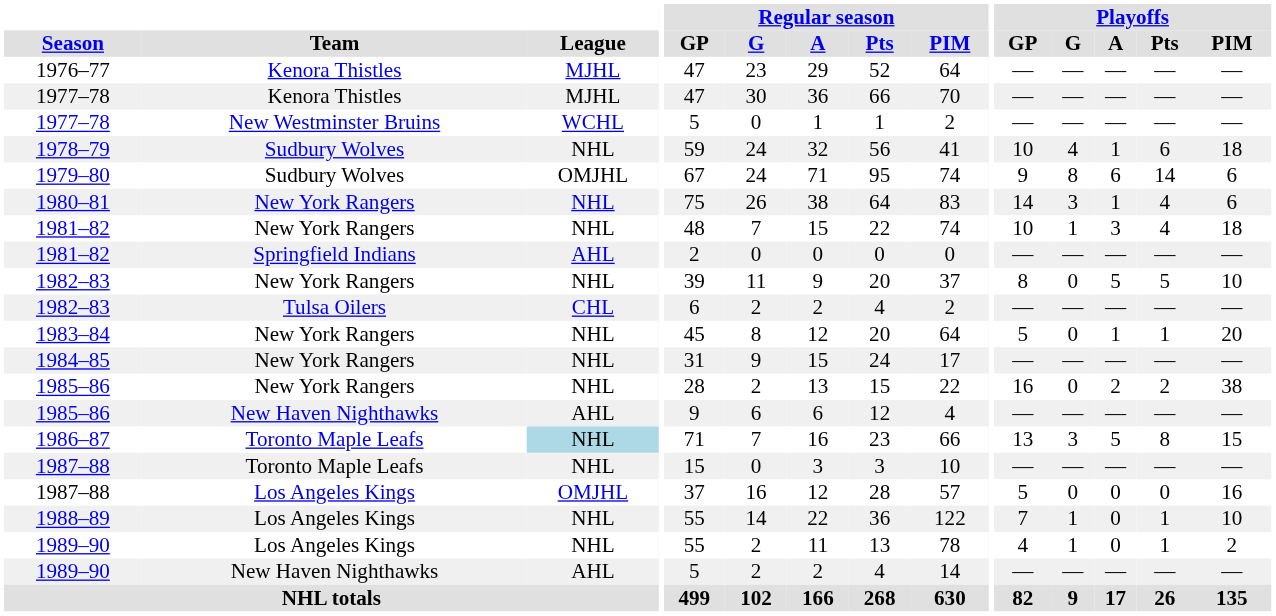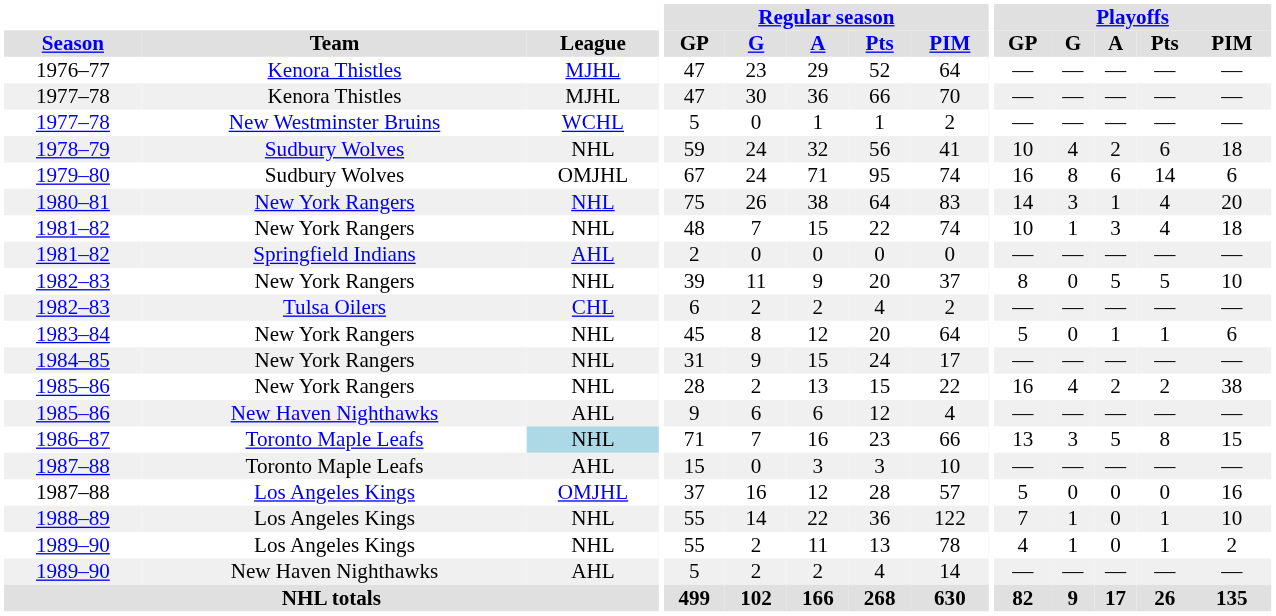1978–79 | Playoffs / A: 1 -> 2
1979–80 | Playoffs / GP: 9 -> 16
1980–81 | Playoffs / PIM: 6 -> 20
1983–84 | Playoffs / PIM: 20 -> 6
1985–86 / New York Rangers | Playoffs / G: 0 -> 4
1987–88 / Toronto Maple Leafs | League: NHL -> AHL
